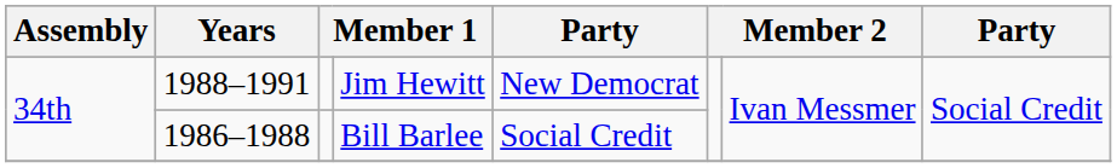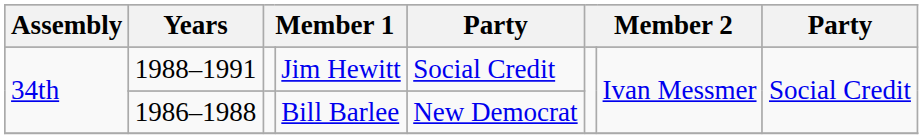Jim Hewitt | column 5: New Democrat -> Social Credit
Bill Barlee | column 5: Social Credit -> New Democrat
